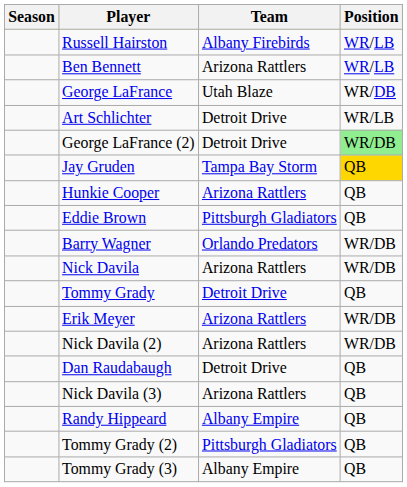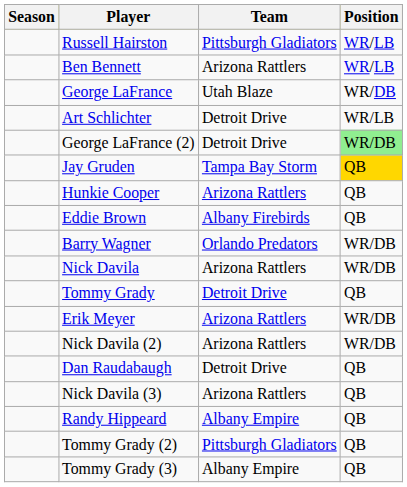Russell Hairston | Team: Albany Firebirds -> Pittsburgh Gladiators
Eddie Brown | Team: Pittsburgh Gladiators -> Albany Firebirds
